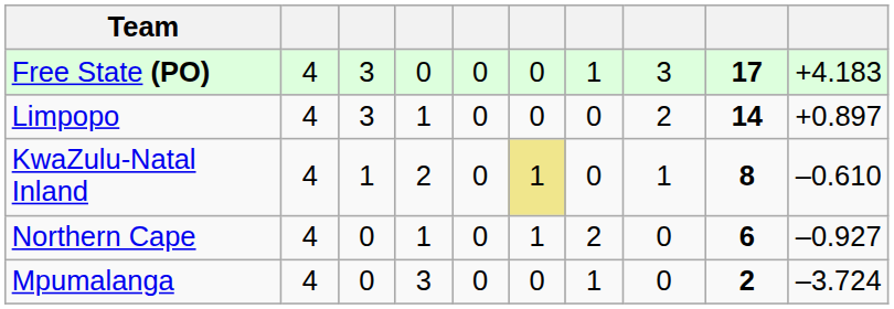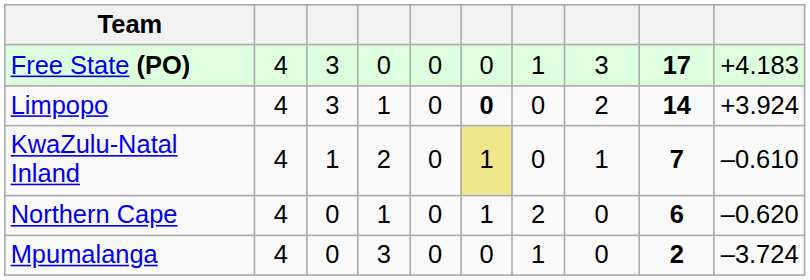Limpopo | column 6: normal -> bold
Limpopo | column 10: +0.897 -> +3.924
KwaZulu-Natal Inland | column 9: 8 -> 7
Northern Cape | column 10: –0.927 -> –0.620
